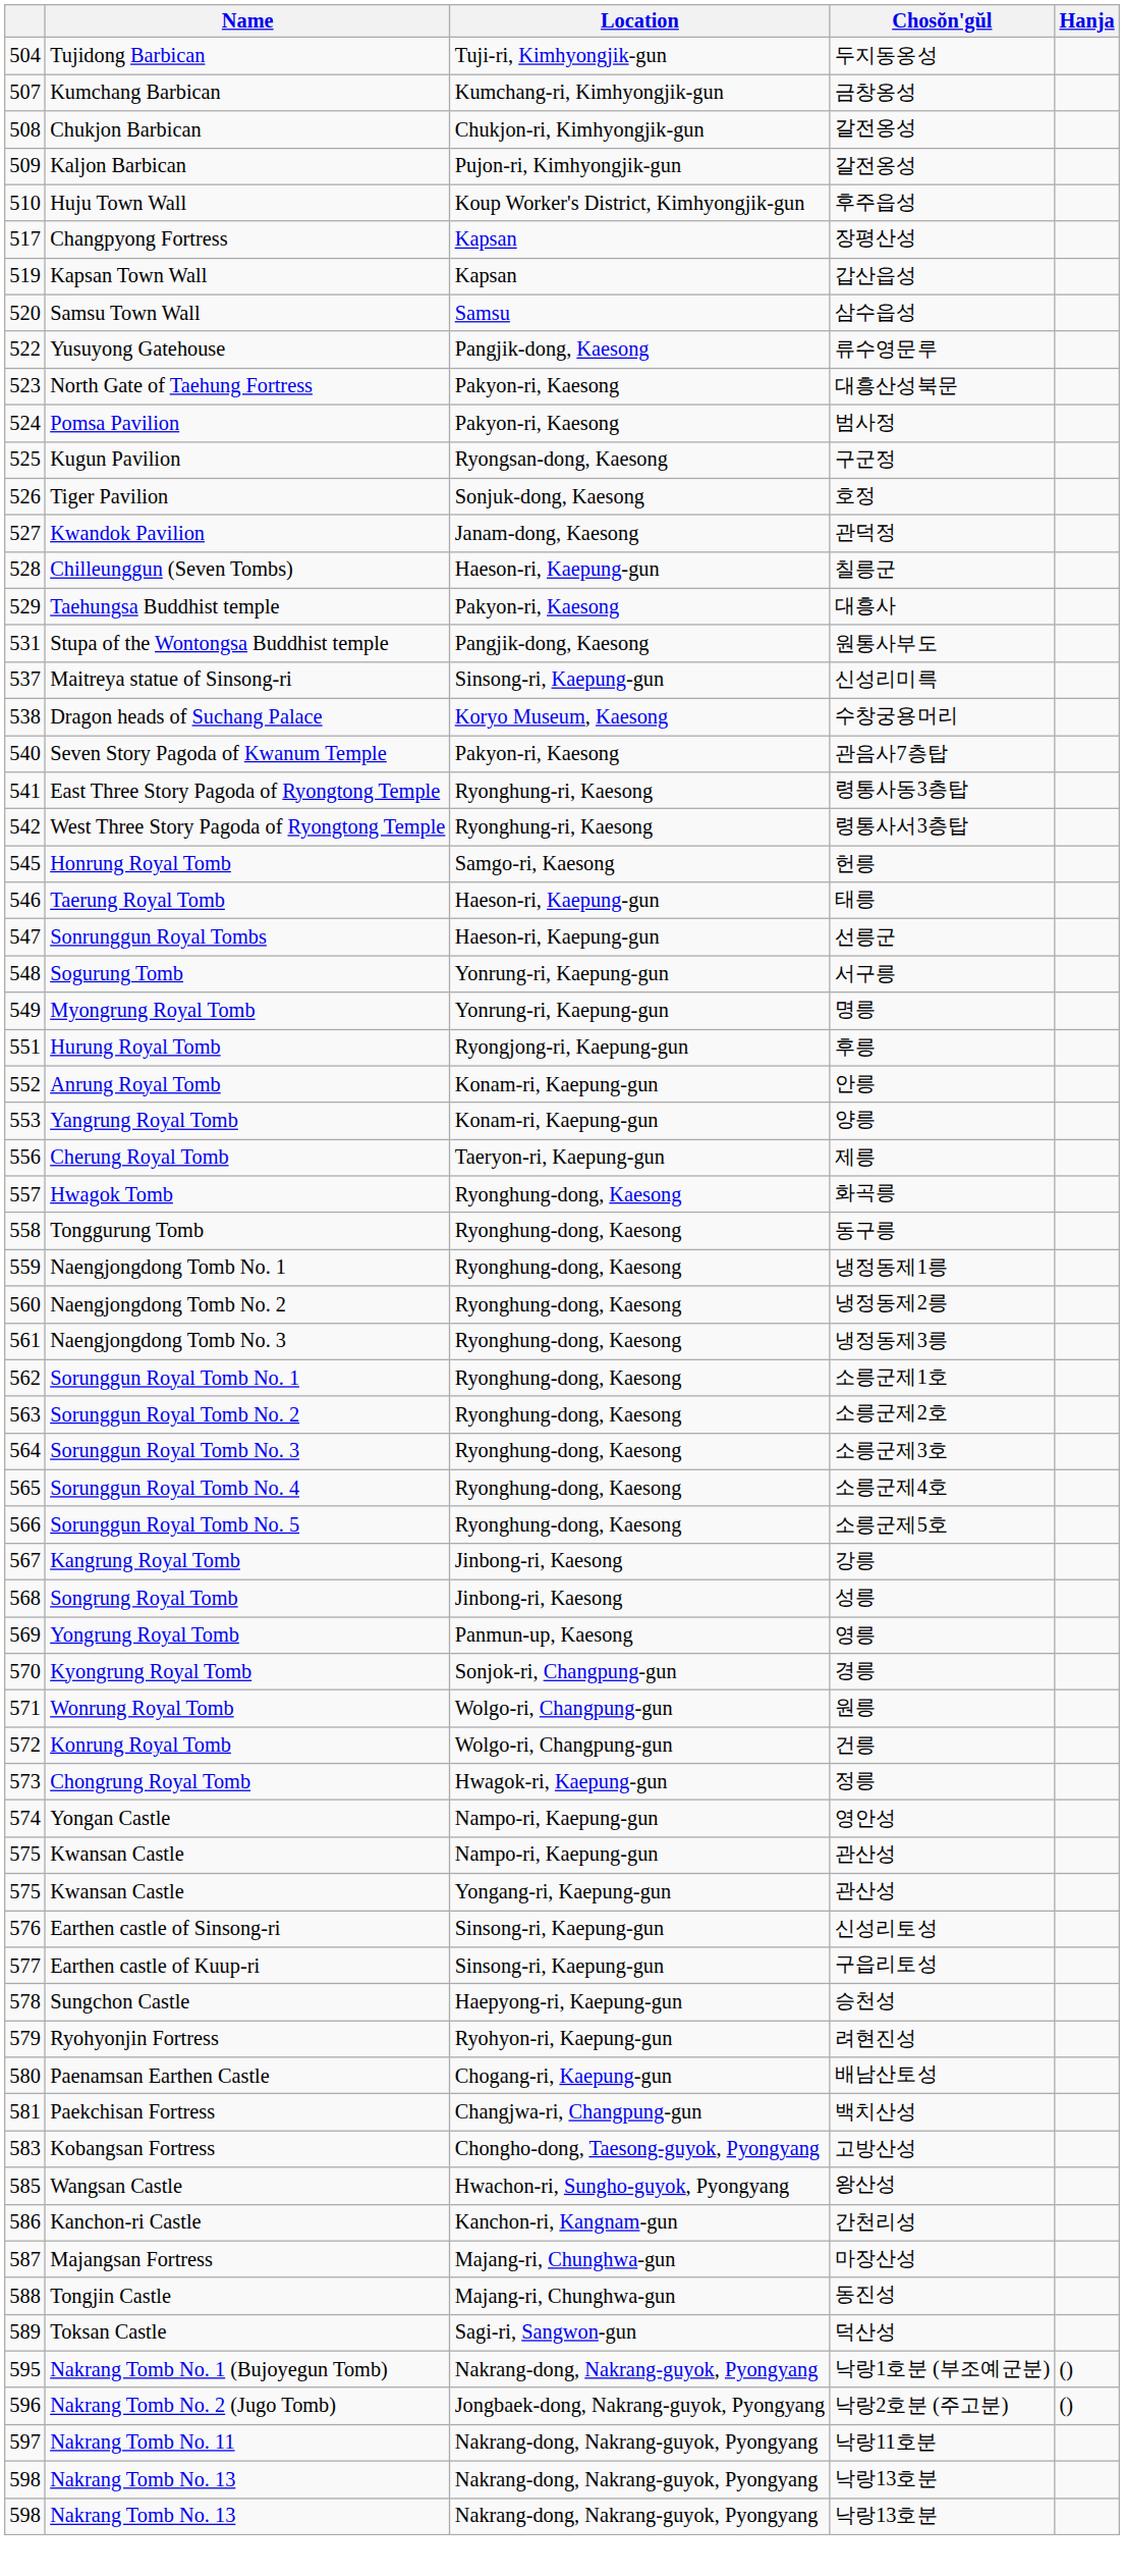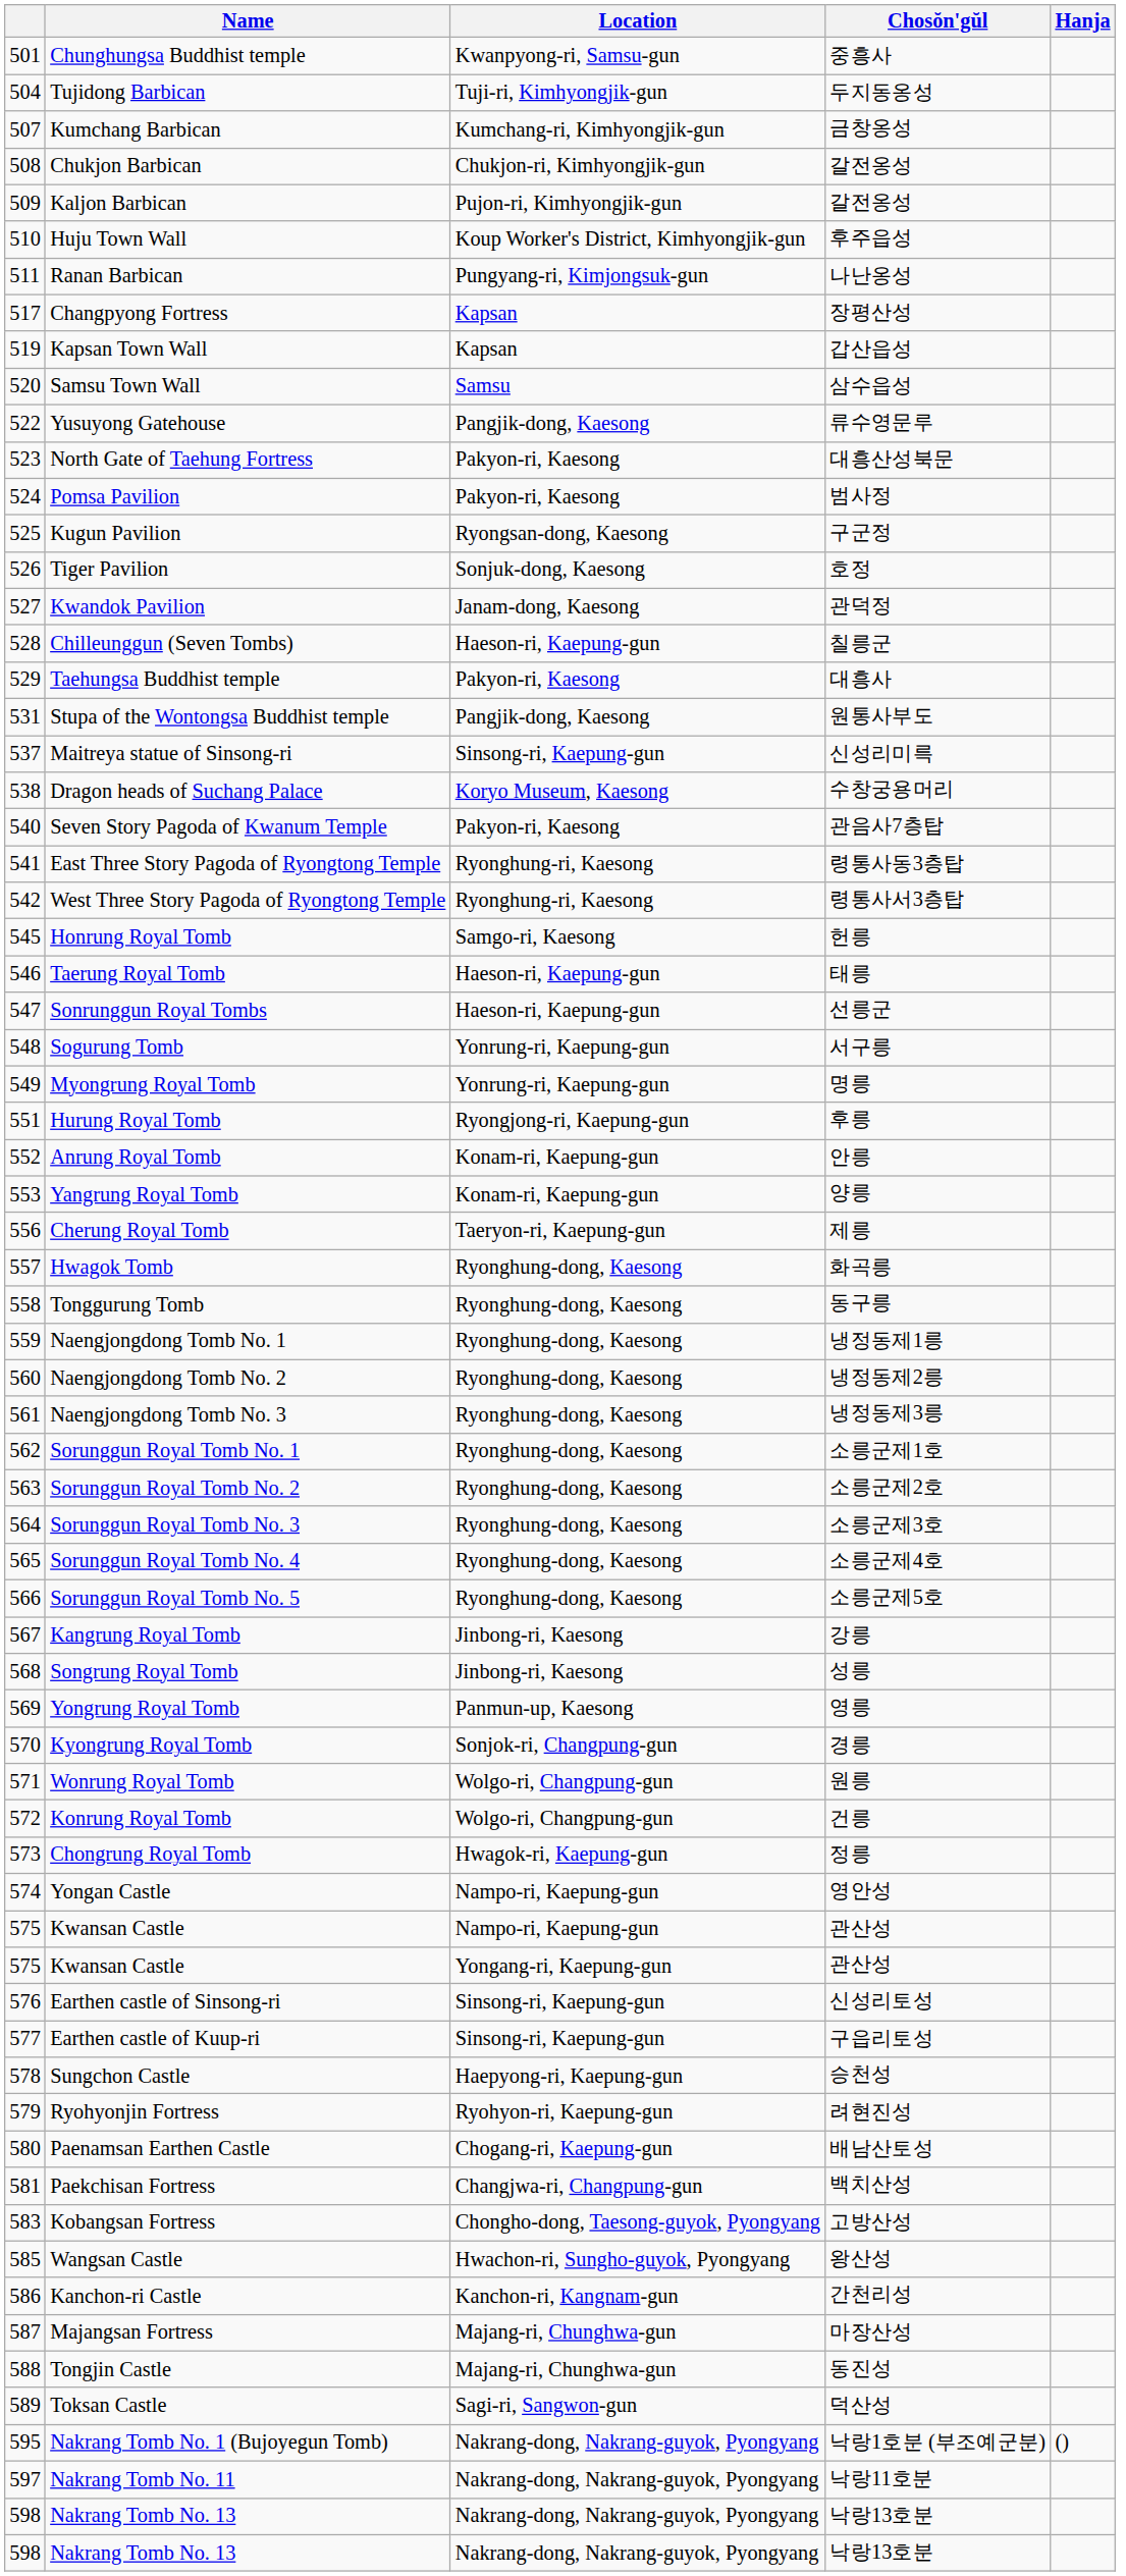+ row: 501 | Chunghungsa Buddhist temple | Kwanpyong-ri, Samsu-gun | 중흥사
+ row: 511 | Ranan Barbican | Pungyang-ri, Kimjongsuk-gun | 나난옹성
- row: 596 | Nakrang Tomb No. 2 (Jugo Tomb) | Jongbaek-dong, Nakrang-guyok, Pyongyang | 낙랑2호분 (주고분) | ()
